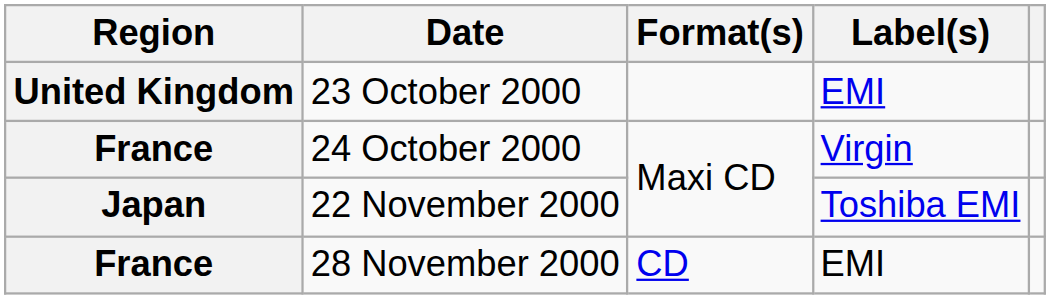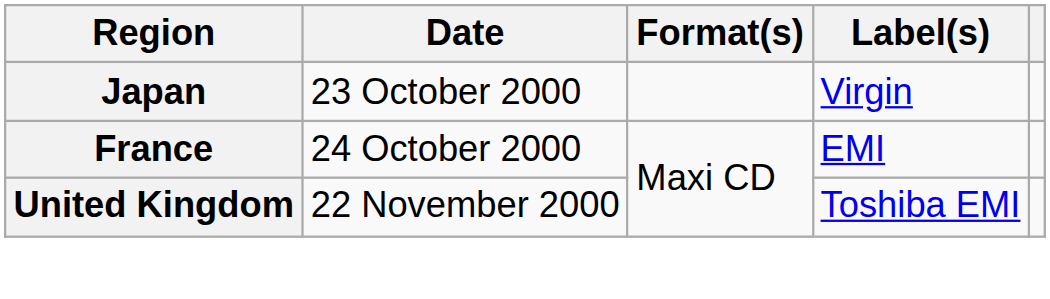23 October 2000 | Region: United Kingdom -> Japan
23 October 2000 | Label(s): EMI -> Virgin
24 October 2000 | Label(s): Virgin -> EMI
22 November 2000 | Region: Japan -> United Kingdom
- row: France | 28 November 2000 | CD | EMI
